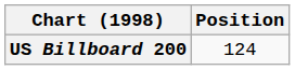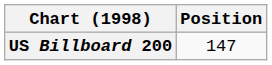US Billboard 200 | Position: 124 -> 147
